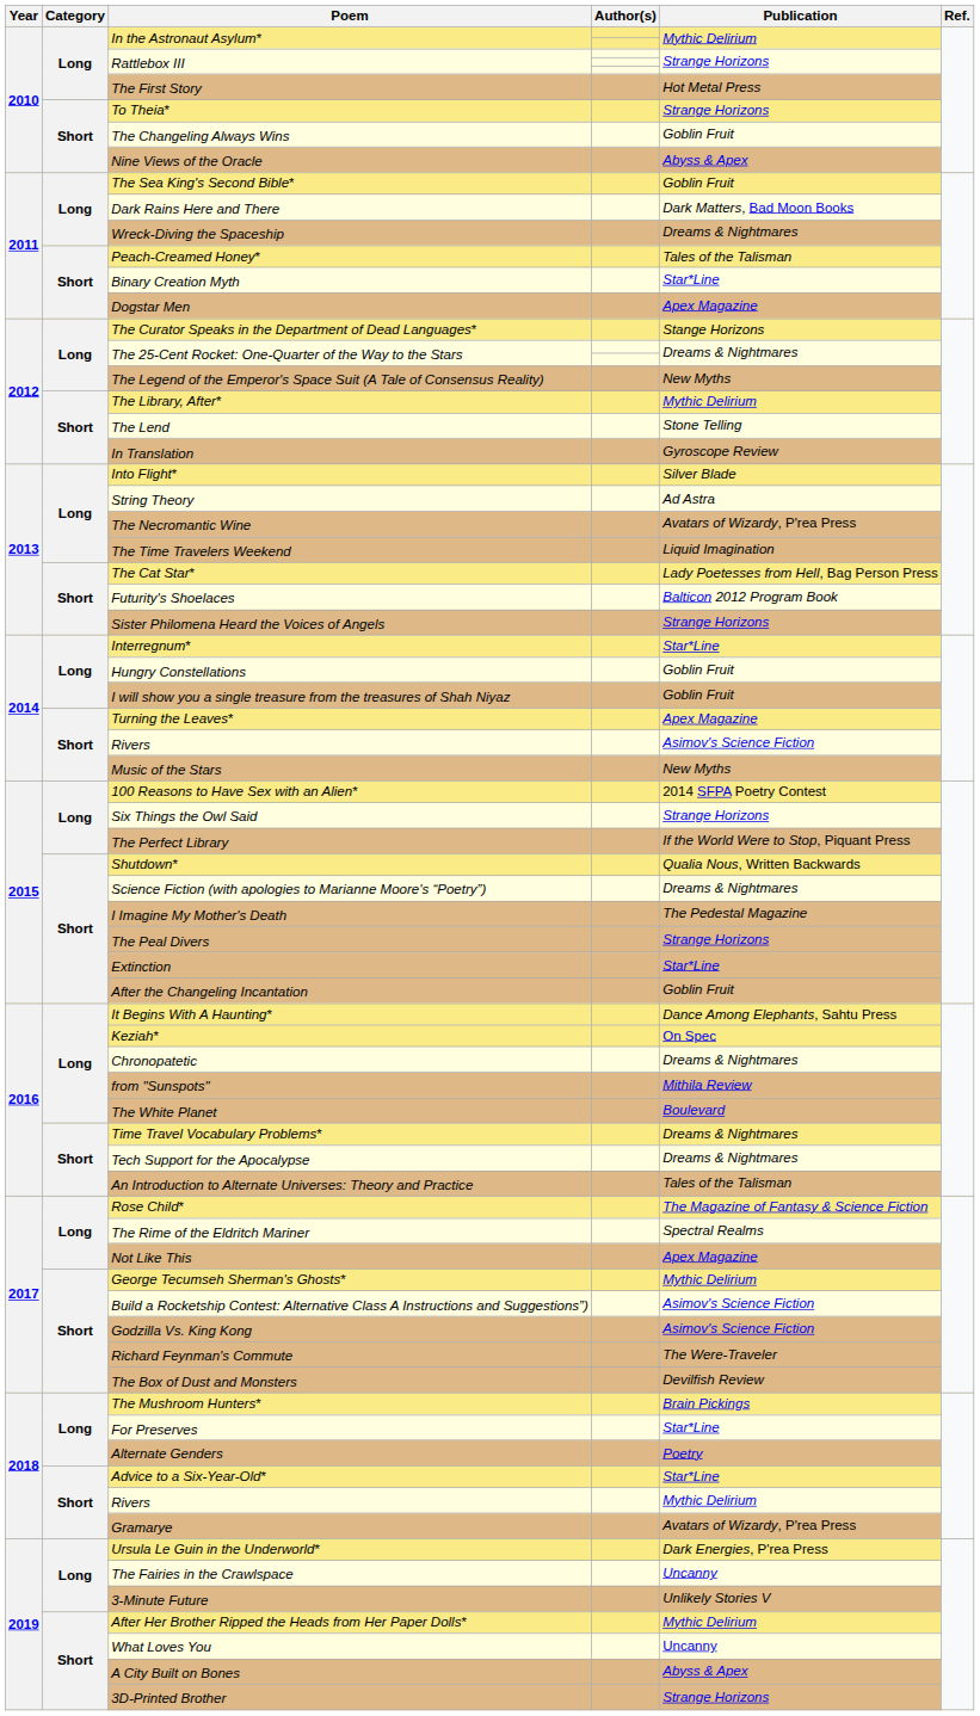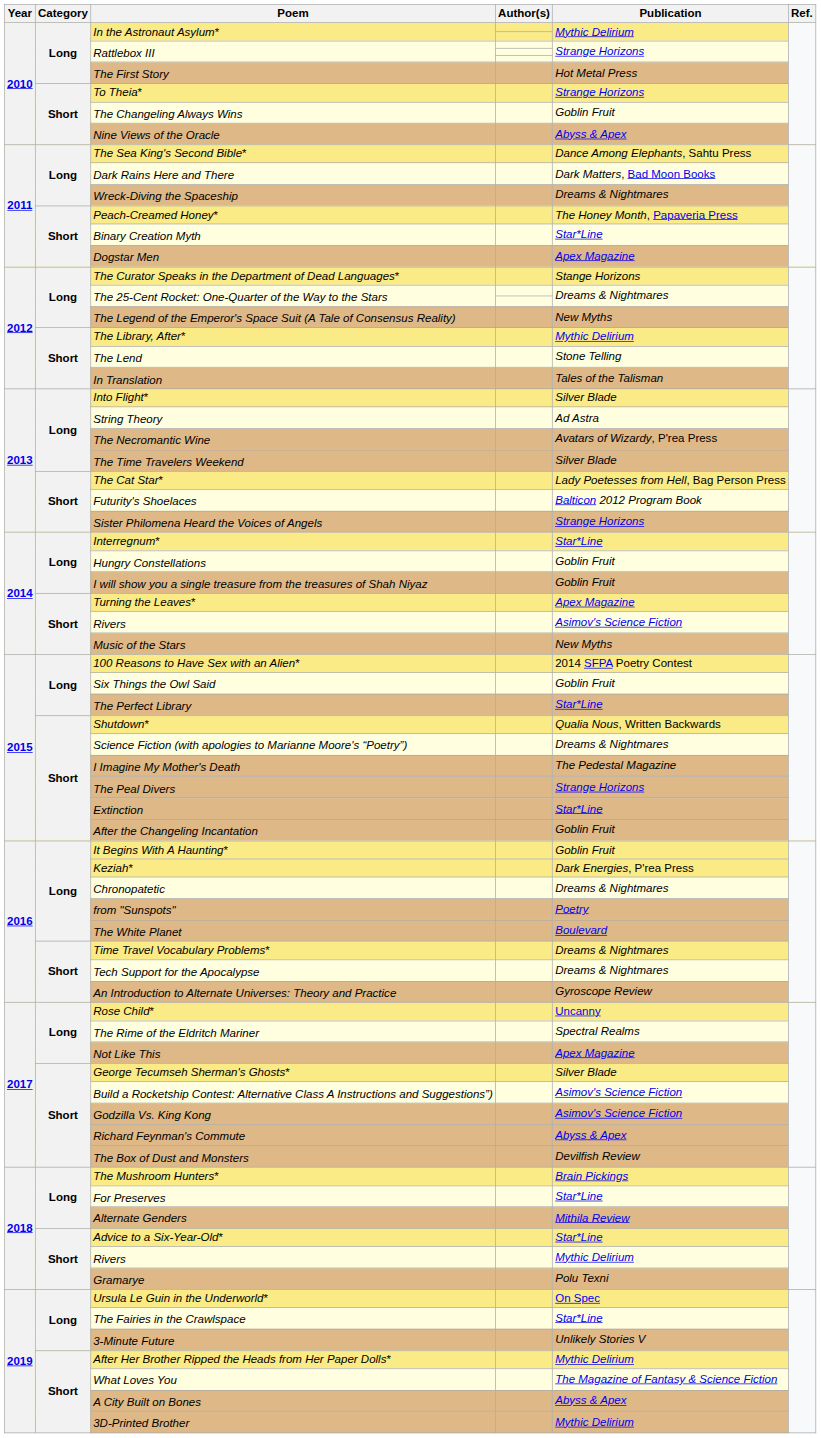The Sea King's Second Bible* | Publication: Goblin Fruit -> Dance Among Elephants, Sahtu Press
Peach-Creamed Honey* | Publication: Tales of the Talisman -> The Honey Month, Papaveria Press
In Translation | Publication: Gyroscope Review -> Tales of the Talisman
The Time Travelers Weekend | Publication: Liquid Imagination -> Silver Blade
Six Things the Owl Said | Publication: Strange Horizons -> Goblin Fruit
The Perfect Library | Publication: If the World Were to Stop, Piquant Press -> Star*Line
It Begins With A Haunting* | Publication: Dance Among Elephants, Sahtu Press -> Goblin Fruit
Keziah* | Publication: On Spec -> Dark Energies, P'rea Press
from "Sunspots" | Publication: Mithila Review -> Poetry
An Introduction to Alternate Universes: Theory and Practice | Publication: Tales of the Talisman -> Gyroscope Review
Rose Child* | Publication: The Magazine of Fantasy & Science Fiction -> Uncanny
George Tecumseh Sherman's Ghosts* | Publication: Mythic Delirium -> Silver Blade
Richard Feynman's Commute | Publication: The Were-Traveler -> Abyss & Apex
Alternate Genders | Publication: Poetry -> Mithila Review
Gramarye | Publication: Avatars of Wizardy, P'rea Press -> Polu Texni
Ursula Le Guin in the Underworld* | Publication: Dark Energies, P'rea Press -> On Spec
The Fairies in the Crawlspace | Publication: Uncanny -> Star*Line
What Loves You | Publication: Uncanny -> The Magazine of Fantasy & Science Fiction
3D-Printed Brother | Publication: Strange Horizons -> Mythic Delirium
